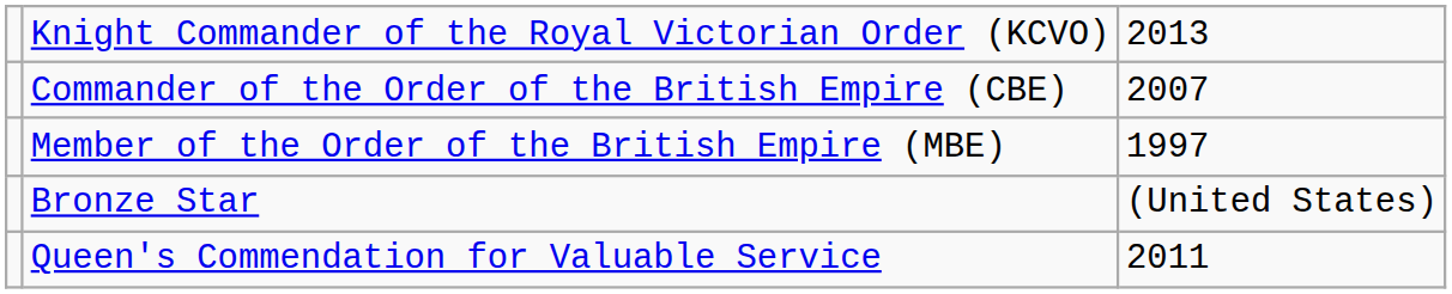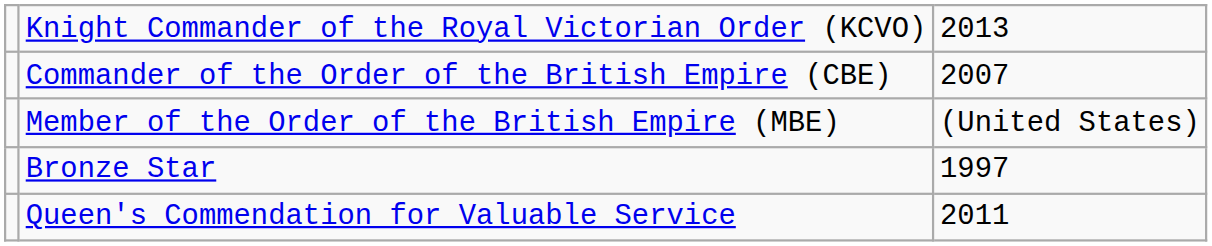Member of the Order of the British Empire (MBE) | column 3: 1997 -> (United States)
Bronze Star | column 3: (United States) -> 1997
